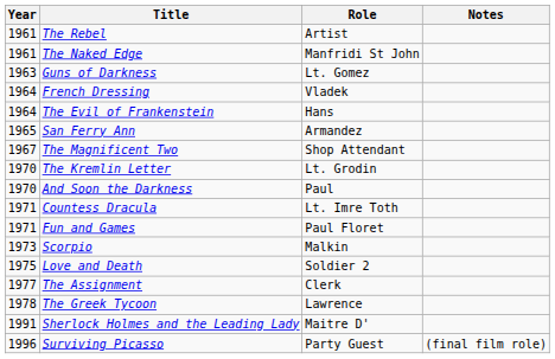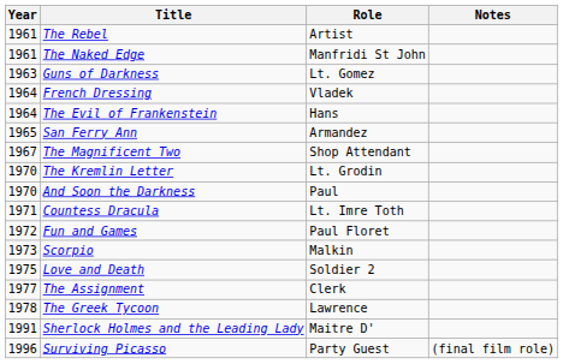Fun and Games | Year: 1971 -> 1972
